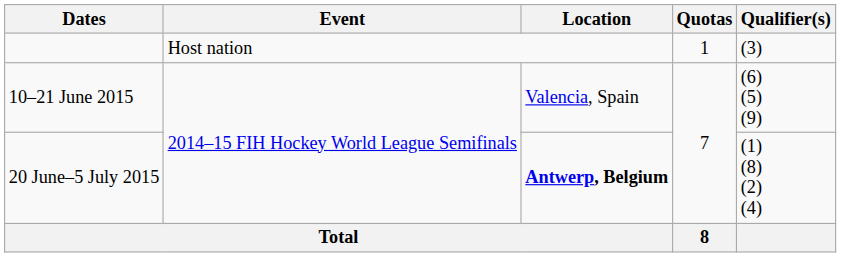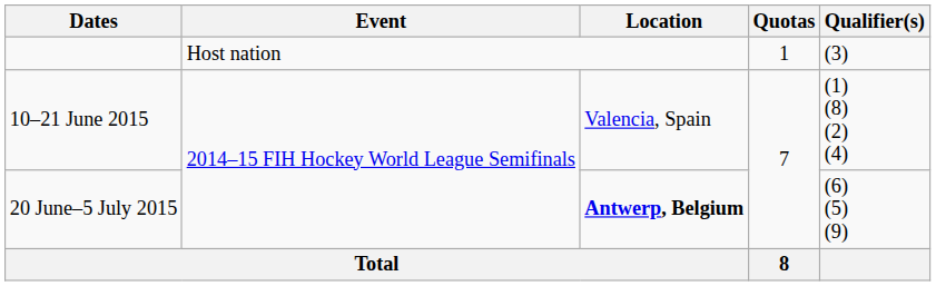10–21 June 2015 | Qualifier(s): (6) (5) (9) -> (1) (8) (2) (4)
20 June–5 July 2015 | Qualifier(s): (1) (8) (2) (4) -> (6) (5) (9)
